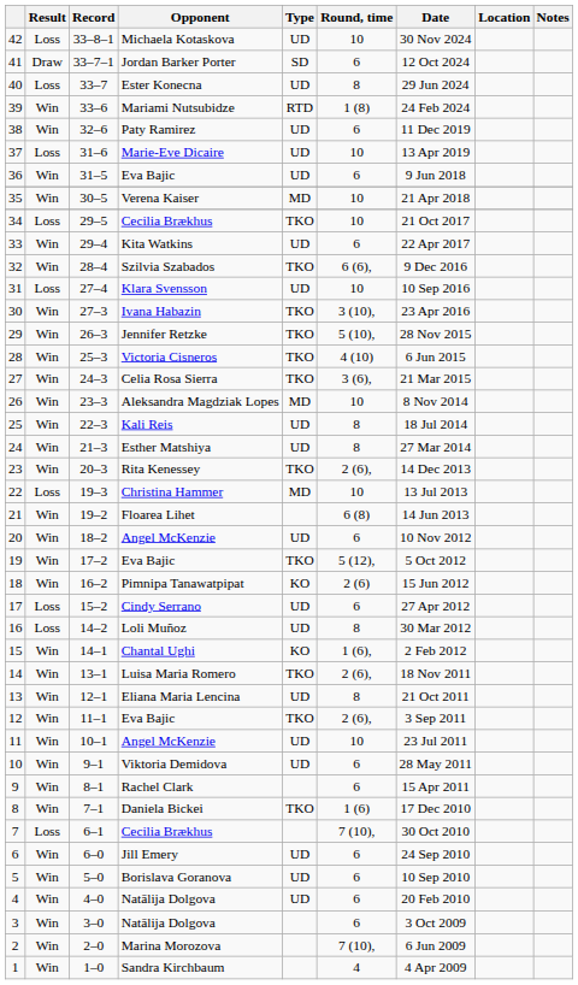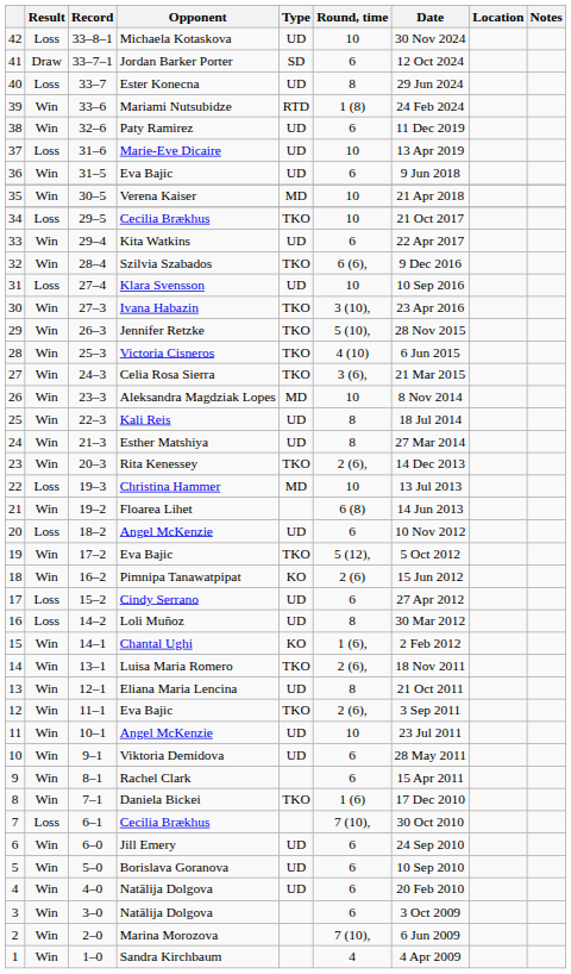20 | Result: Win -> Loss
